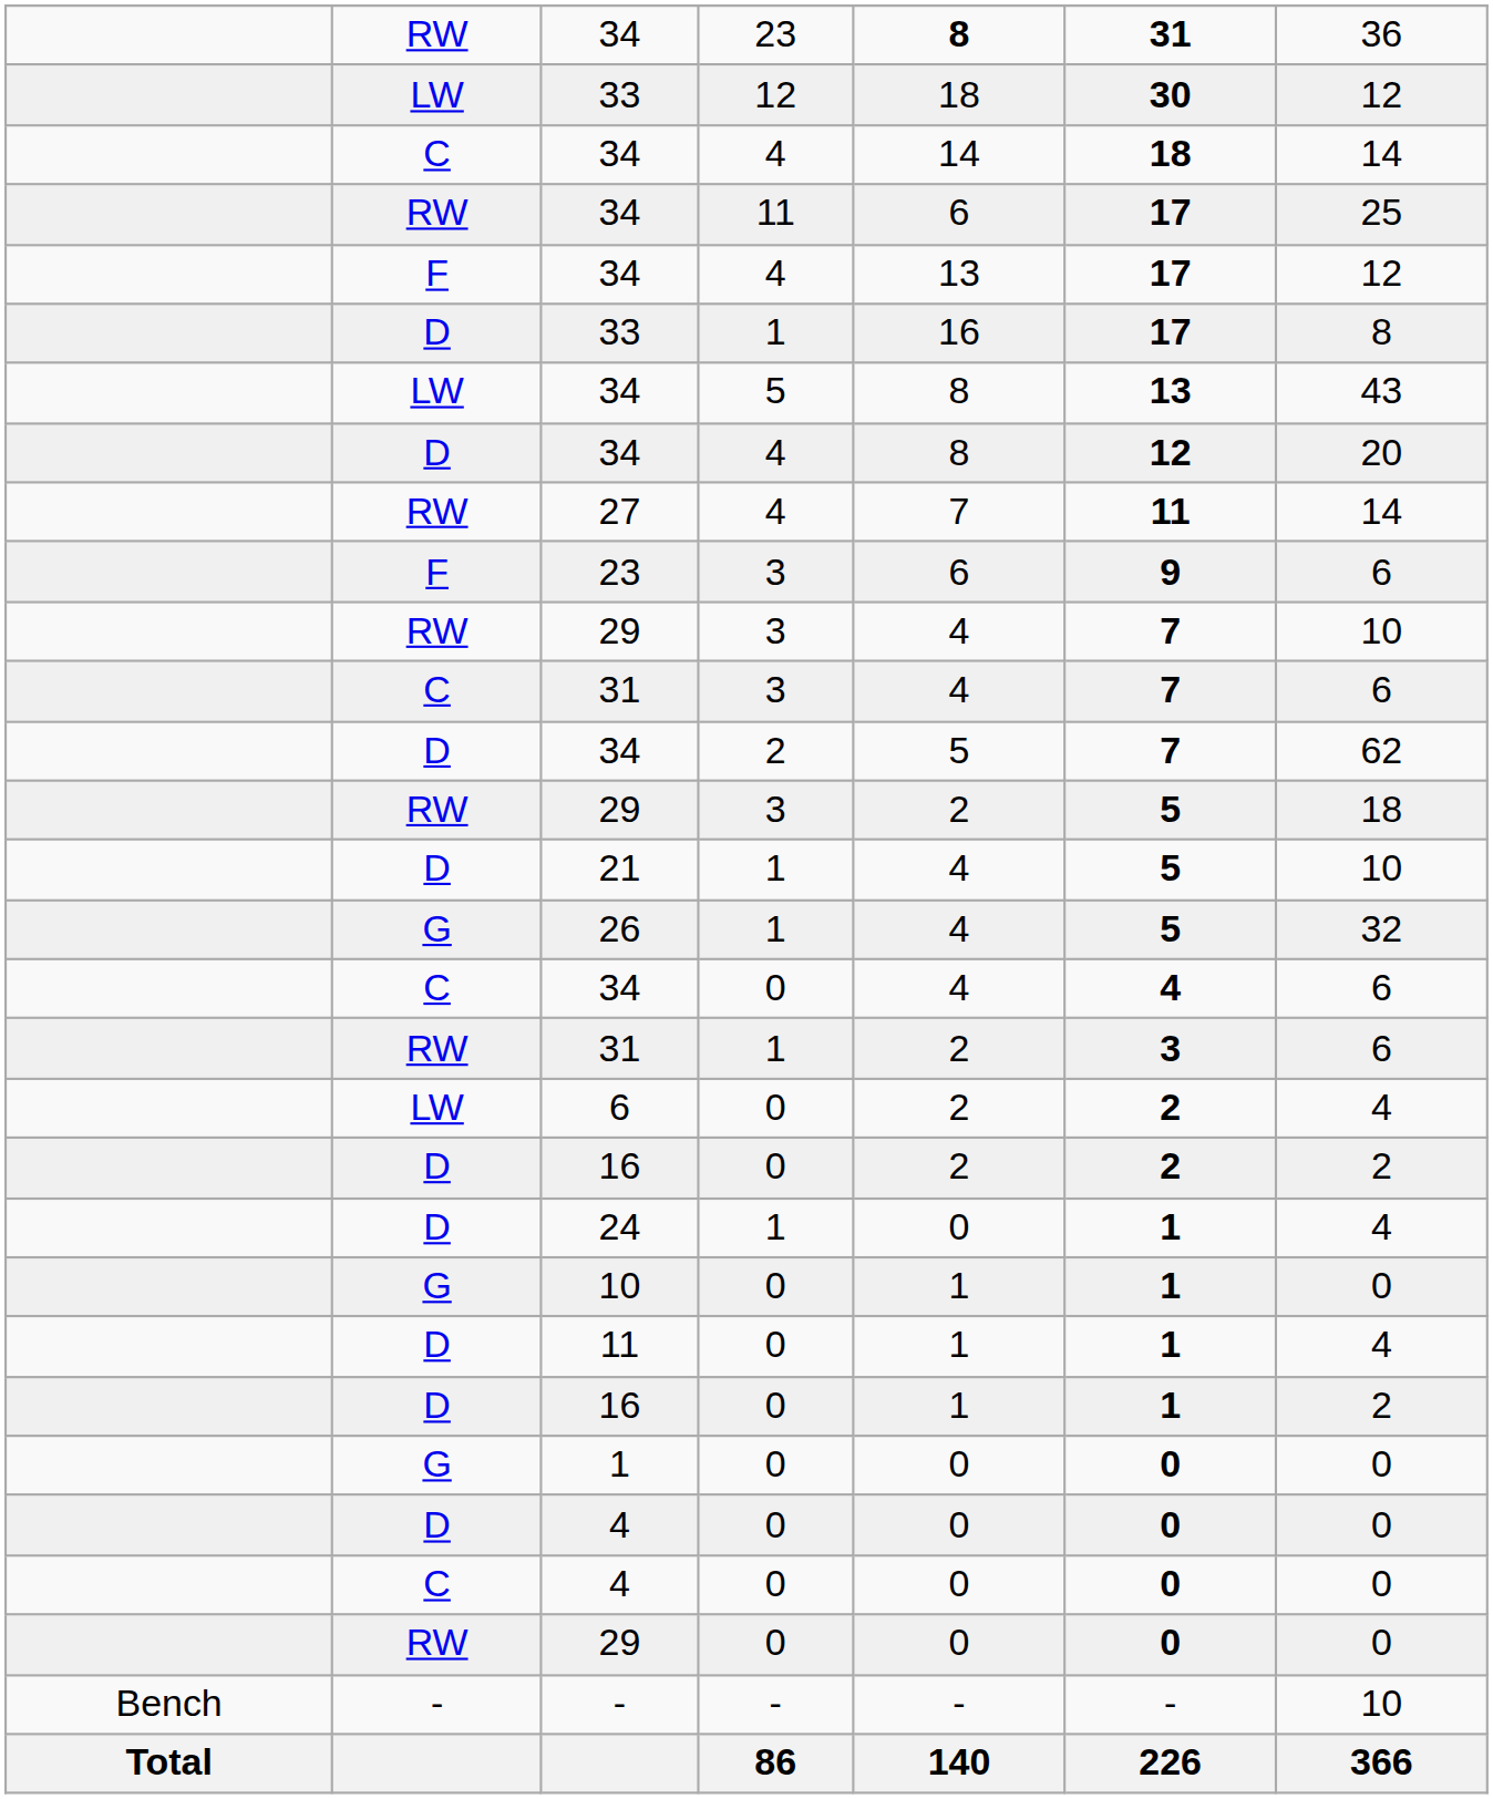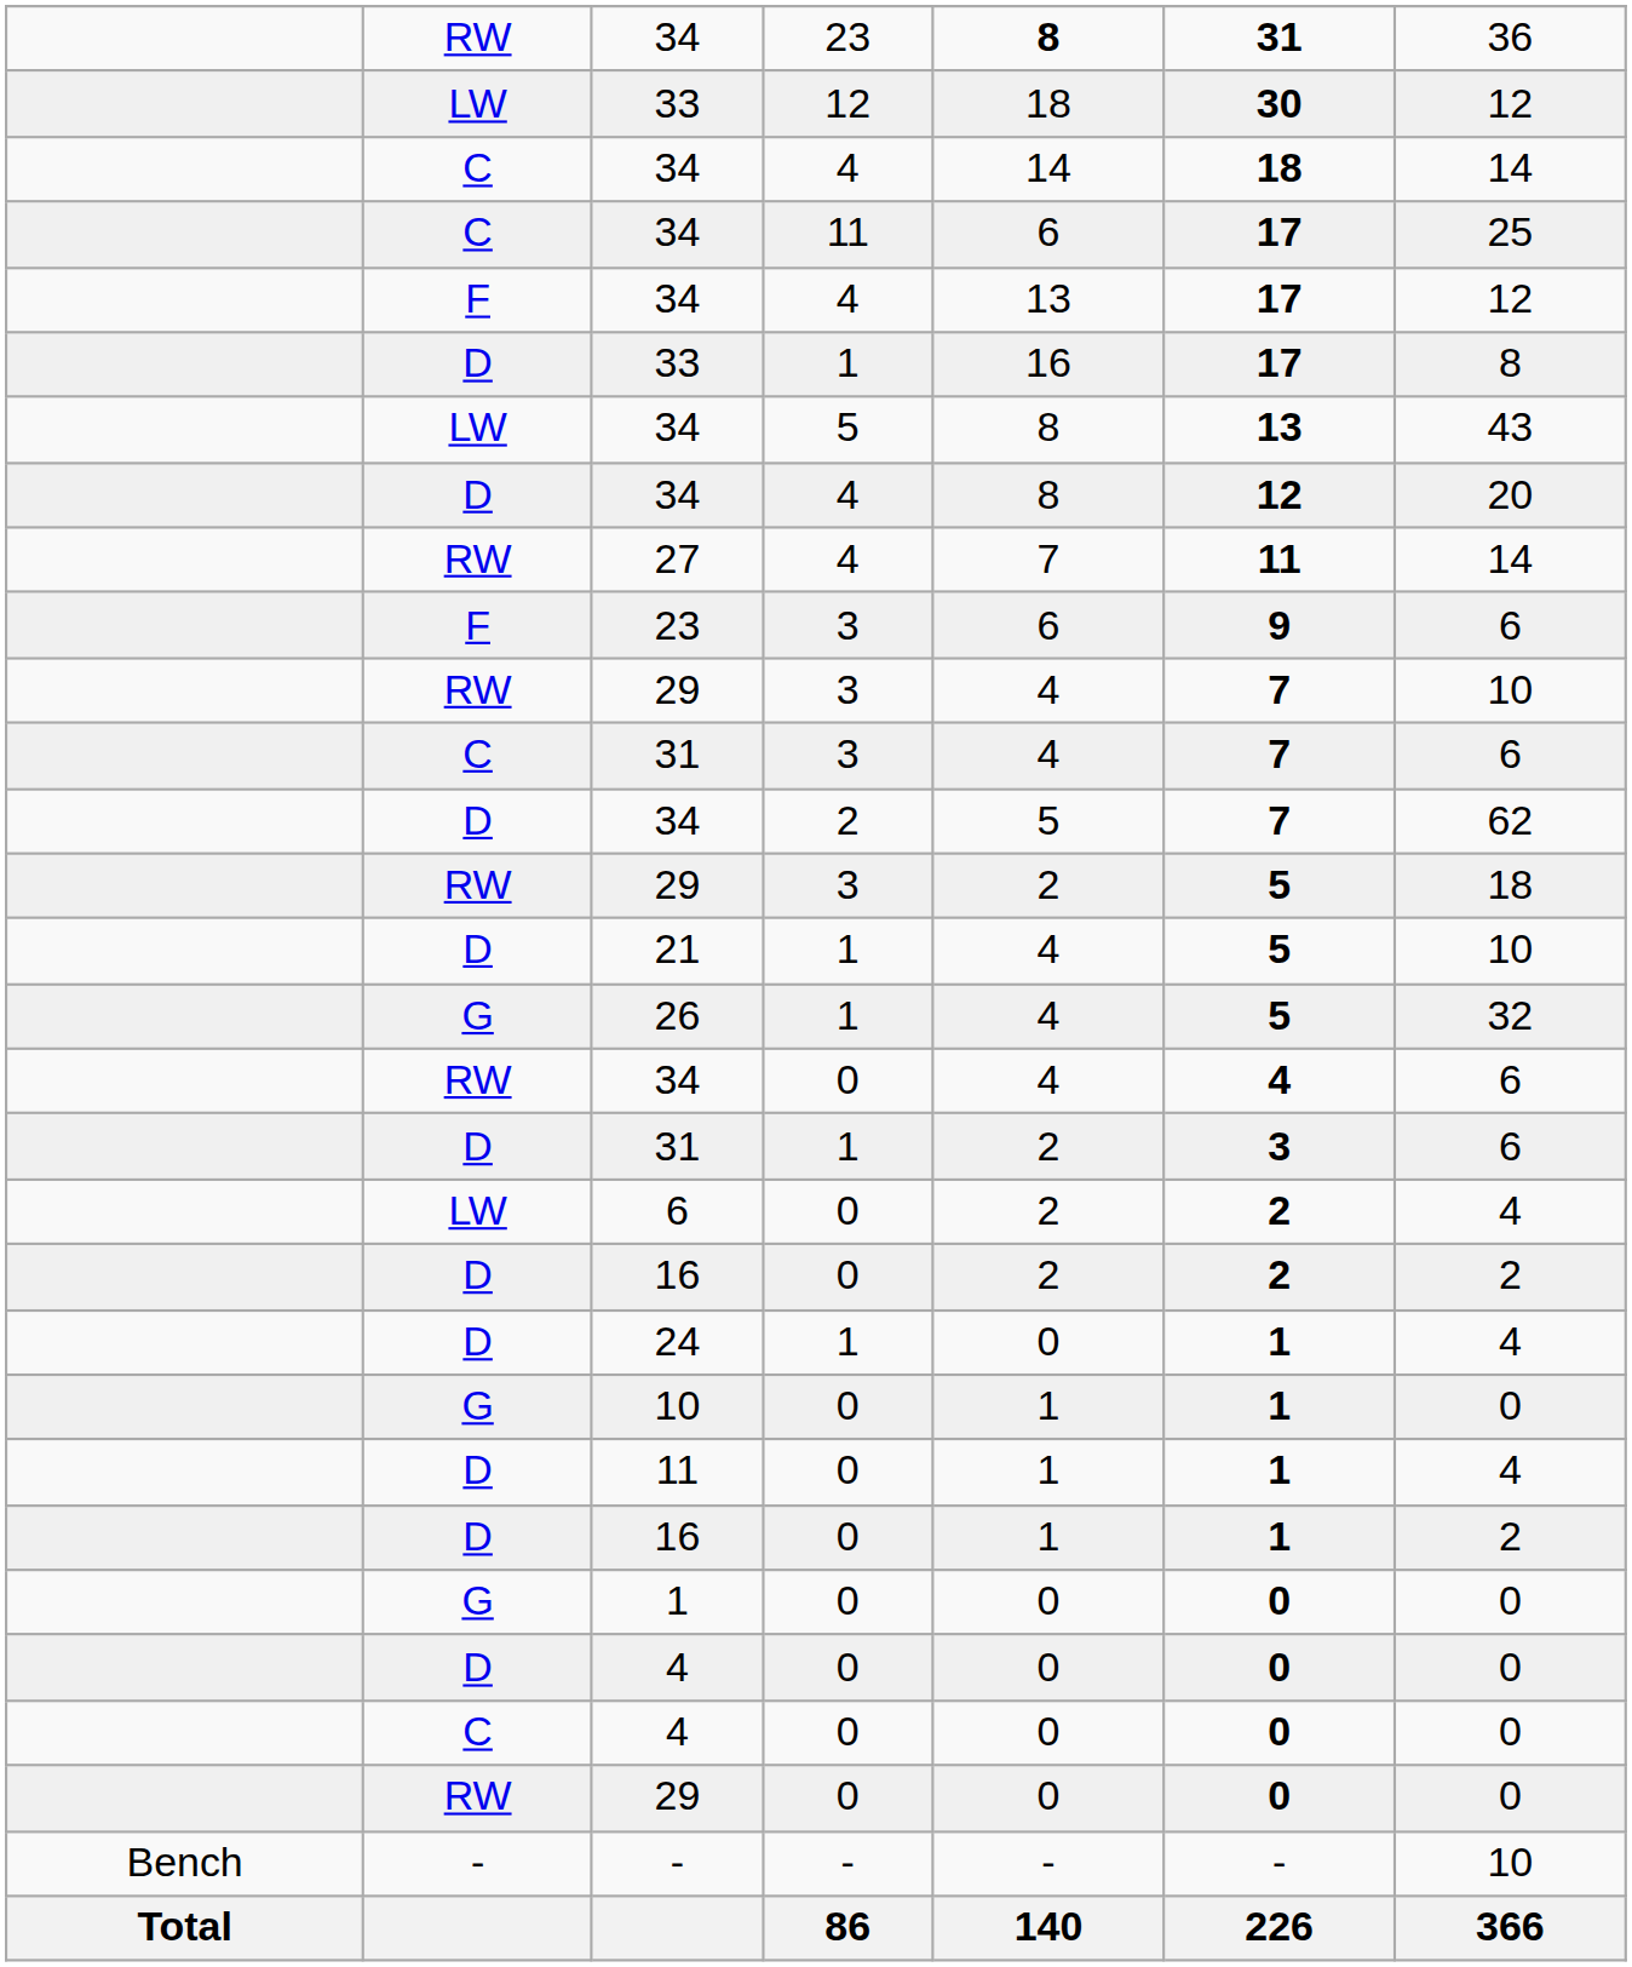34 / 11 | column 2: RW -> C
34 / 0 | column 2: C -> RW
31 / 1 | column 2: RW -> D
